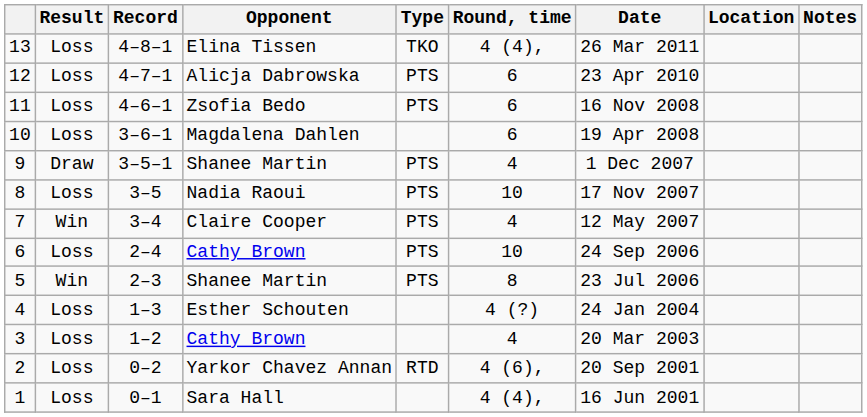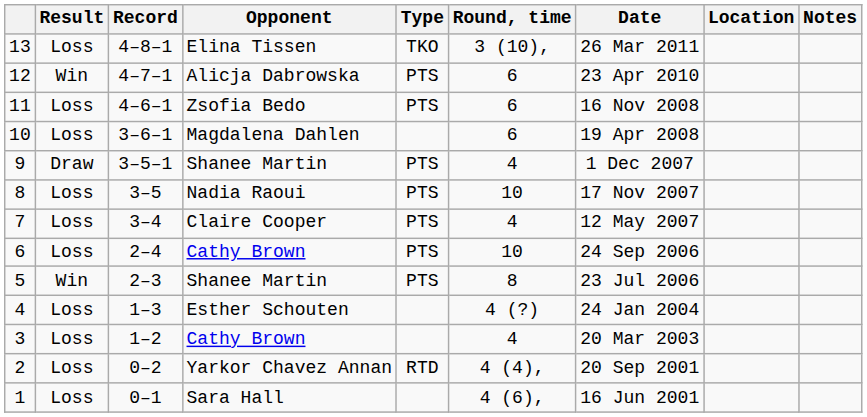13 | Round, time: 4 (4), -> 3 (10),
12 | Result: Loss -> Win
7 | Result: Win -> Loss
2 | Round, time: 4 (6), -> 4 (4),
1 | Round, time: 4 (4), -> 4 (6),
